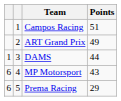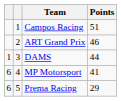ART Grand Prix | Points: 49 -> 46
MP Motorsport | Points: 43 -> 41
